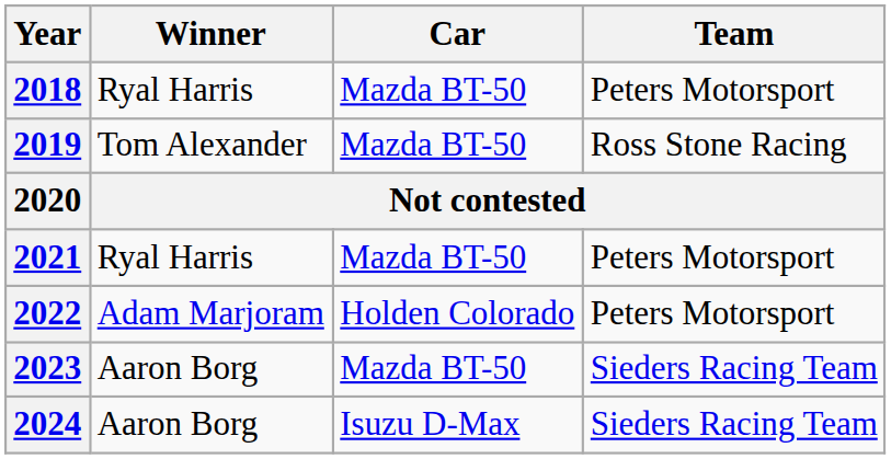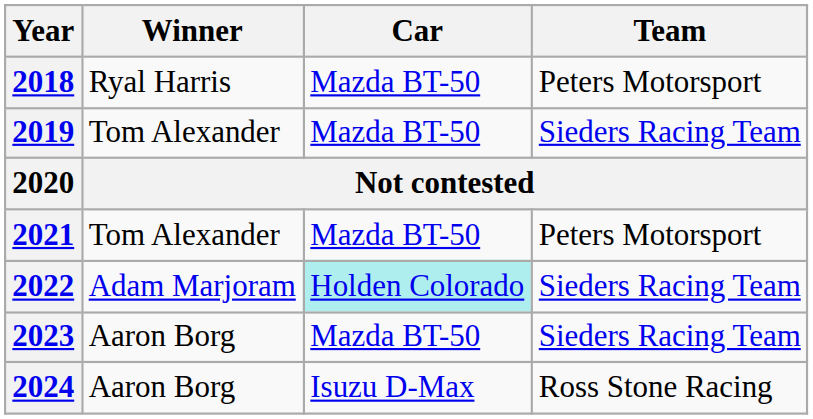2019 | Team: Ross Stone Racing -> Sieders Racing Team
2021 | Winner: Ryal Harris -> Tom Alexander
2022 | Car: no background -> paleturquoise background
2022 | Team: Peters Motorsport -> Sieders Racing Team
2024 | Team: Sieders Racing Team -> Ross Stone Racing
